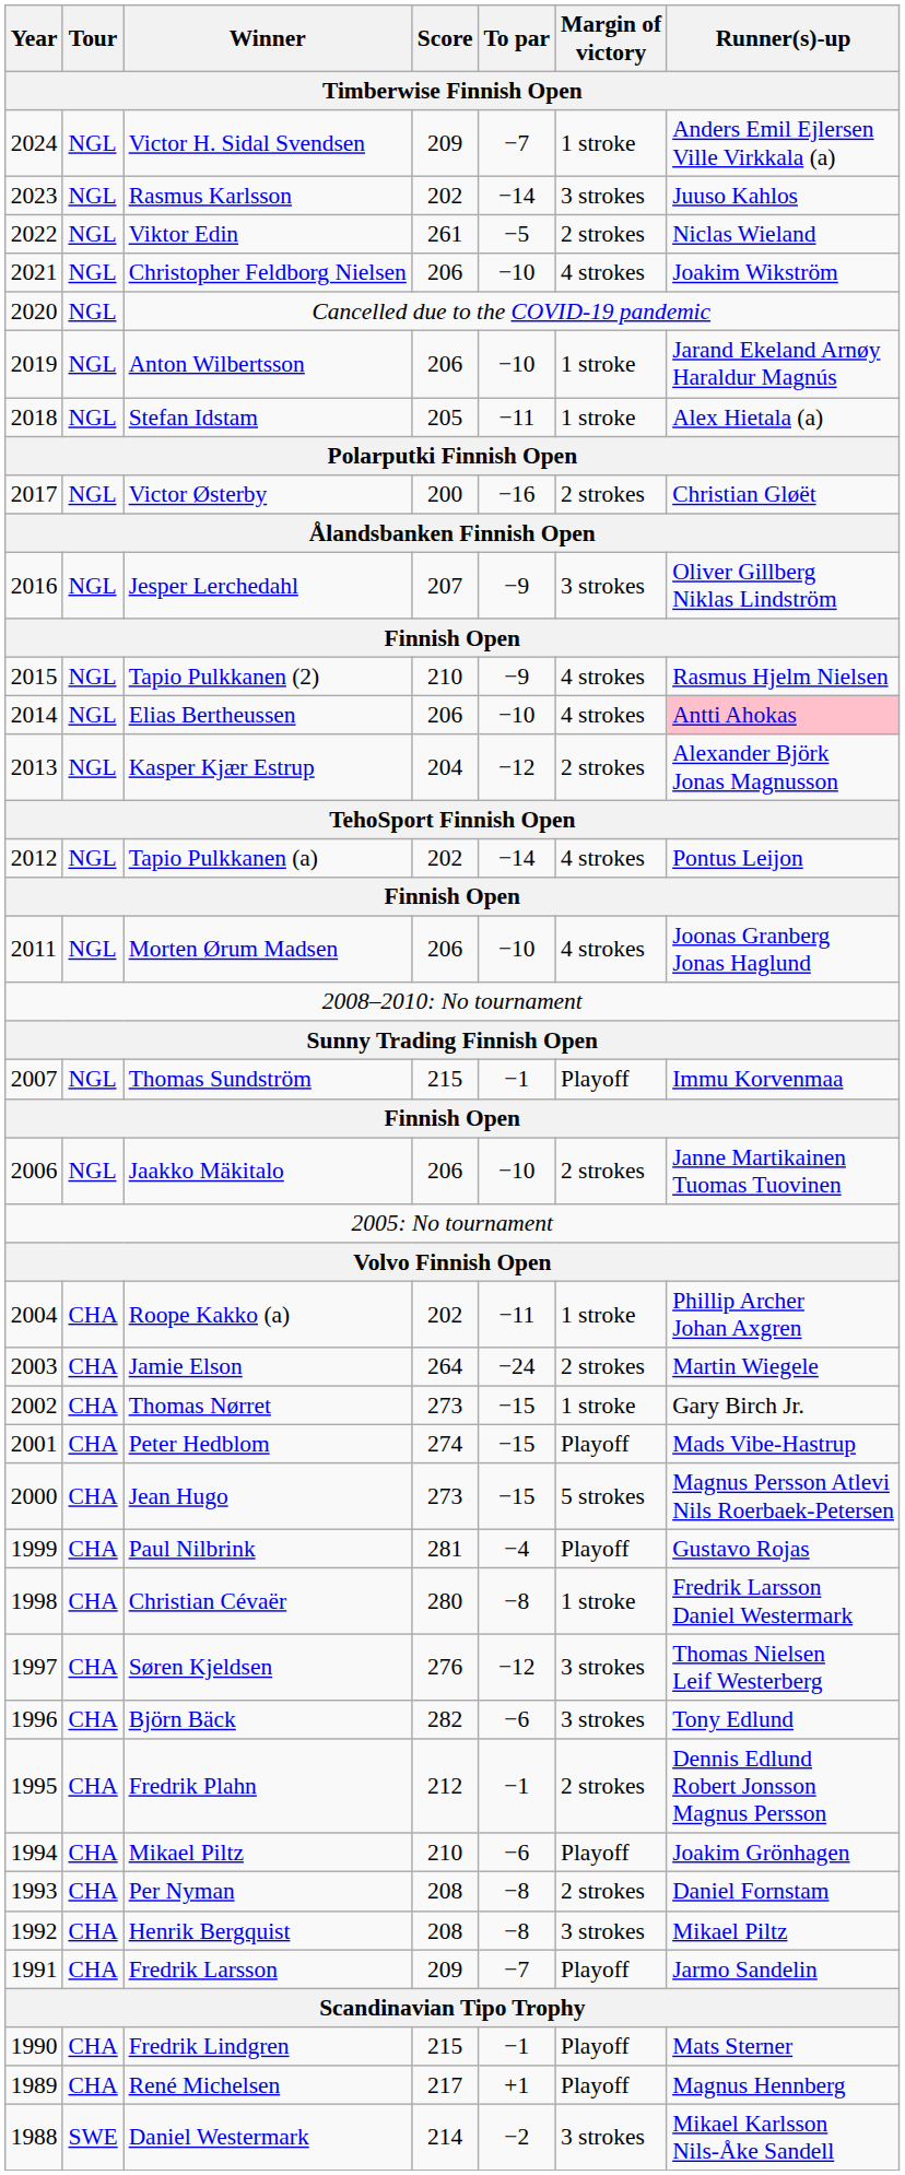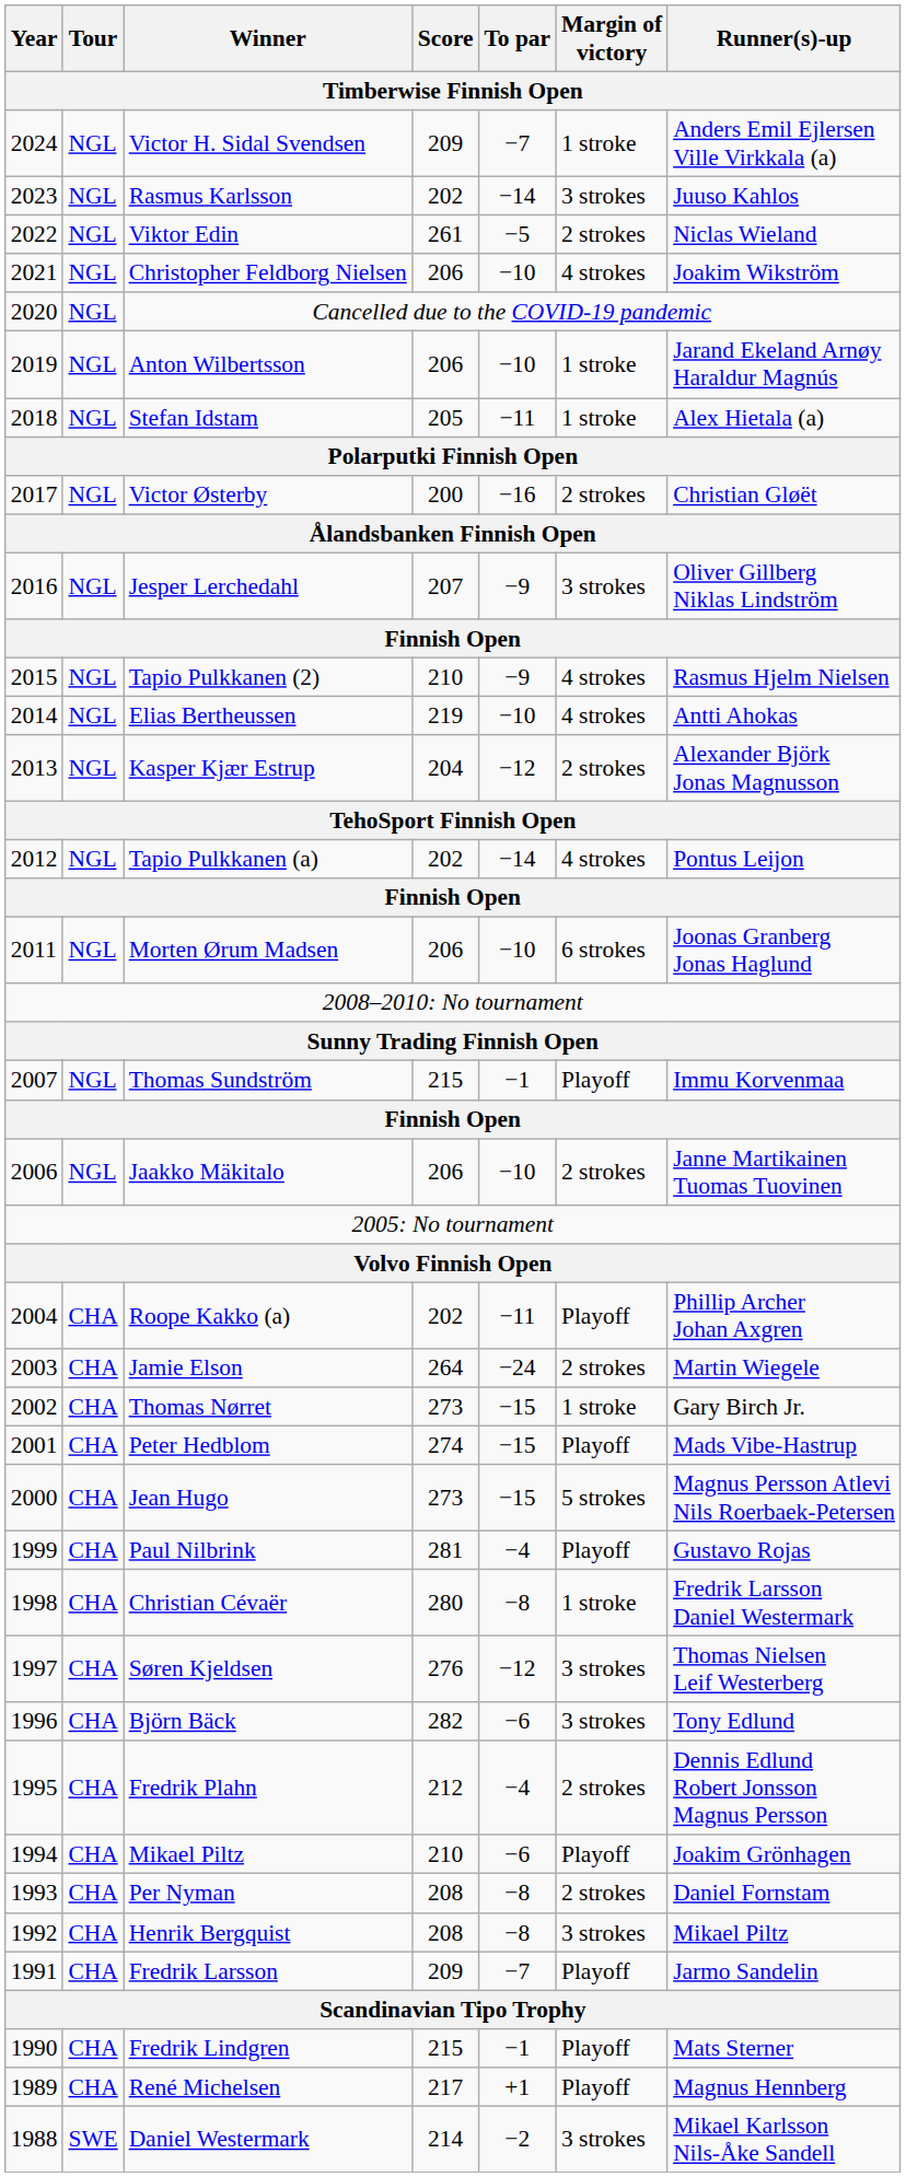Elias Bertheussen | Score: 206 -> 219
Elias Bertheussen | Runner(s)-up: pink background -> no background
Morten Ørum Madsen | Margin of victory: 4 strokes -> 6 strokes
Roope Kakko (a) | Margin of victory: 1 stroke -> Playoff
Fredrik Plahn | To par: −1 -> −4
